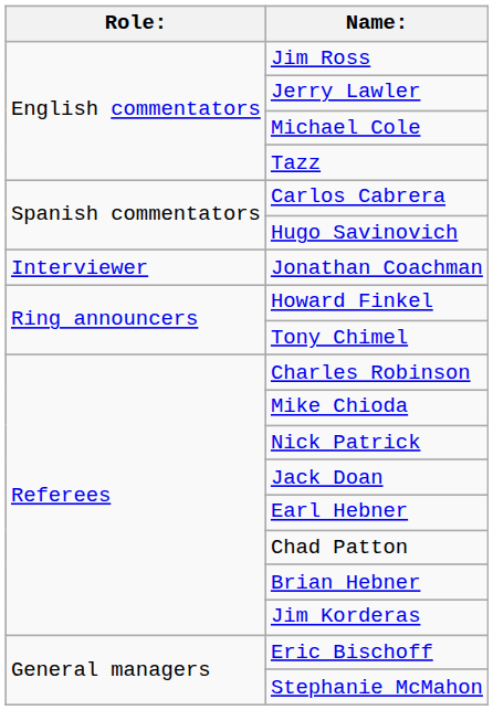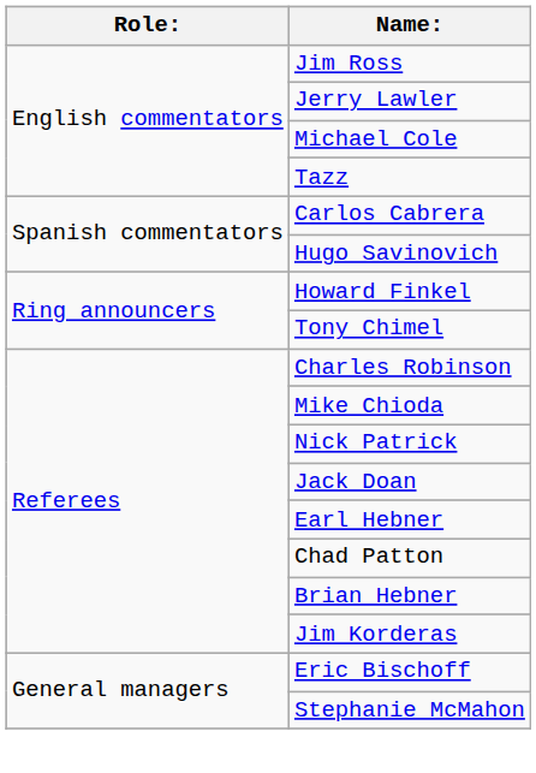- row: Interviewer | Jonathan Coachman
